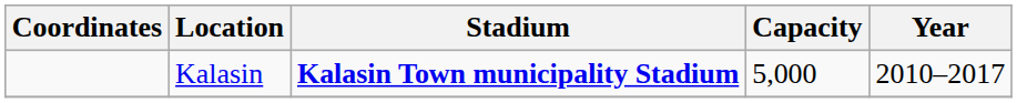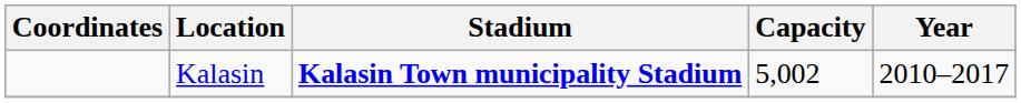Kalasin | Capacity: 5,000 -> 5,002
